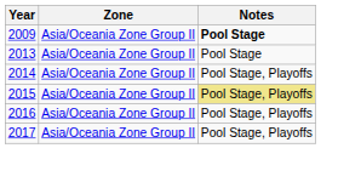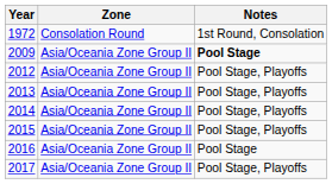+ row: 1972 | Consolation Round | 1st Round, Consolation
+ row: 2012 | Asia/Oceania Zone Group II | Pool Stage, Playoffs
2013 | Notes: Pool Stage -> Pool Stage, Playoffs
2015 | Notes: khaki background -> no background
2016 | Notes: Pool Stage, Playoffs -> Pool Stage
